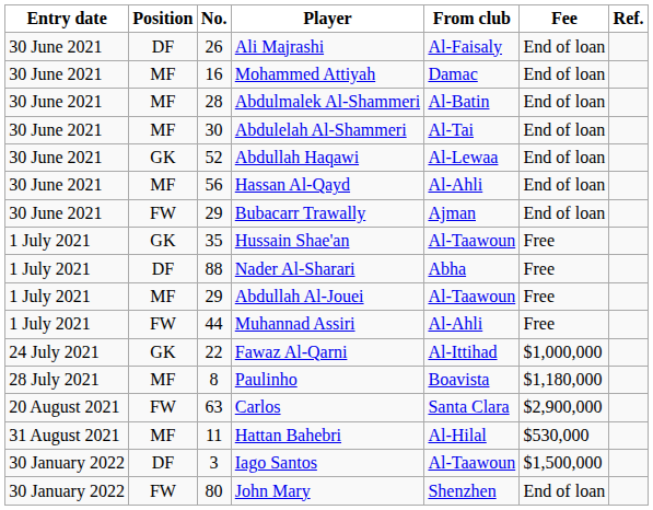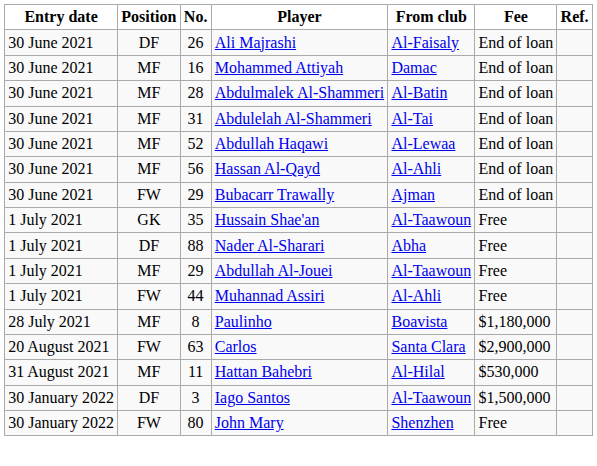Abdulelah Al-Shammeri | No.: 30 -> 31
Abdullah Haqawi | Position: GK -> MF
- row: 24 July 2021 | GK | 22 | Fawaz Al-Qarni | Al-Ittihad | $1,000,000
John Mary | Fee: End of loan -> Free
